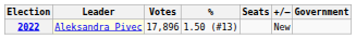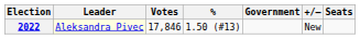columns swapped: Seats <-> Government
2022 | Votes: 17,896 -> 17,846
